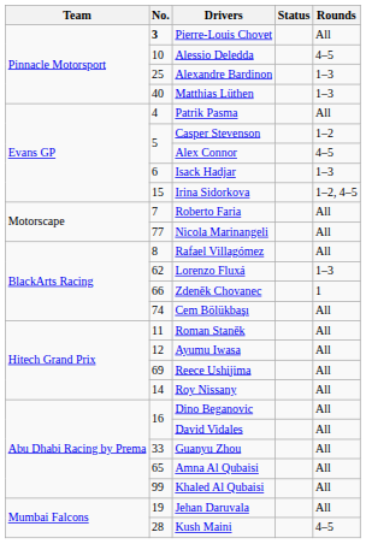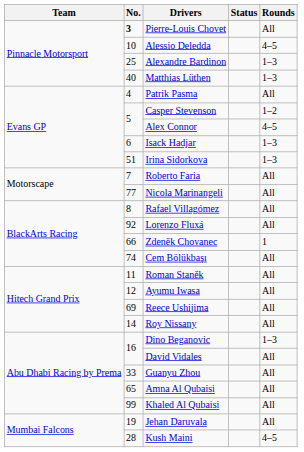Irina Sidorkova | No.: 15 -> 51
Irina Sidorkova | Rounds: 1–2, 4–5 -> 1–3
Lorenzo Fluxá | No.: 62 -> 92
Lorenzo Fluxá | Rounds: 1–3 -> All
Dino Beganovic | Rounds: All -> 1–3
